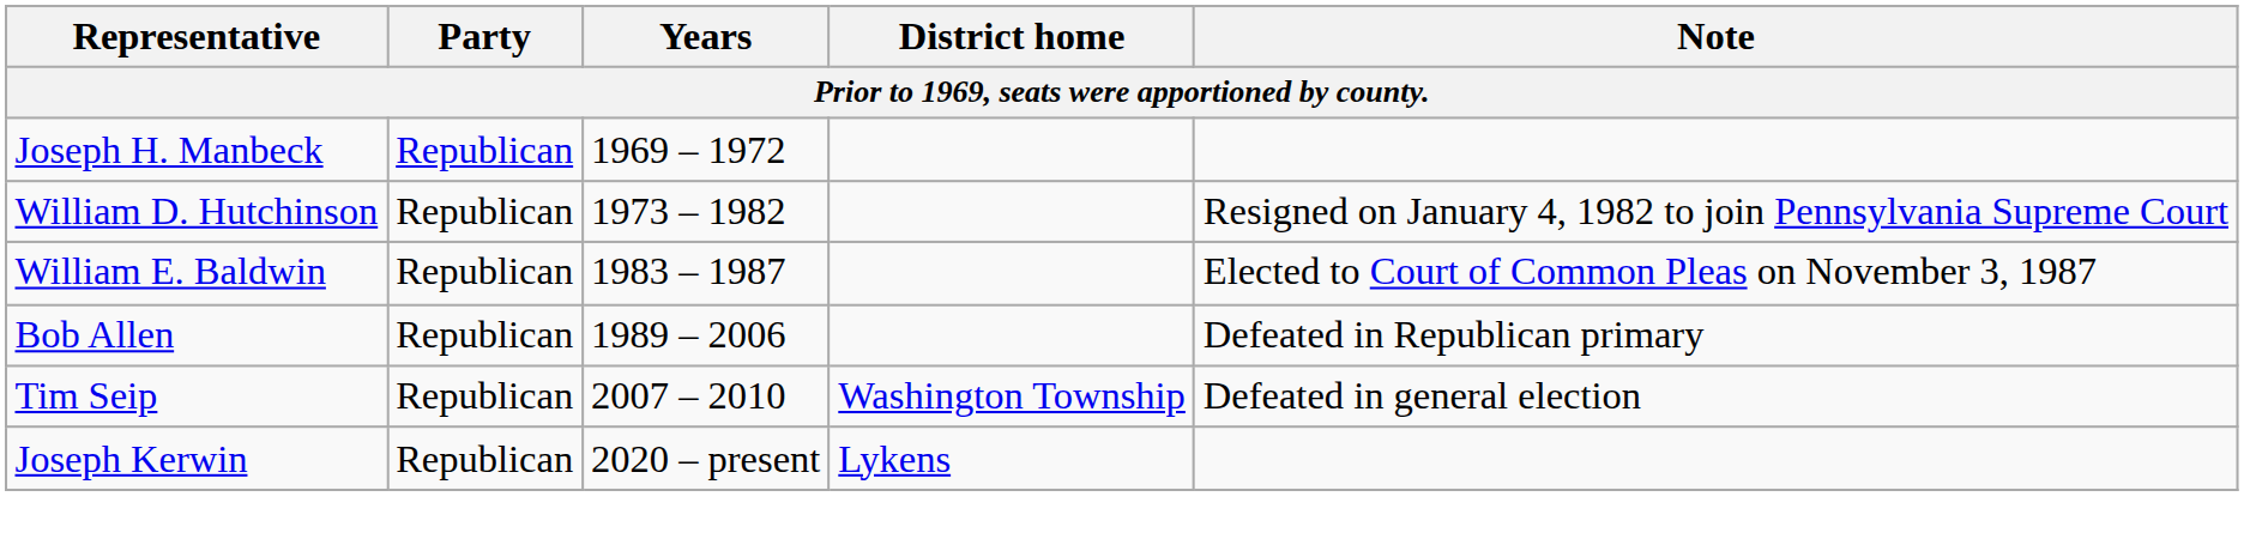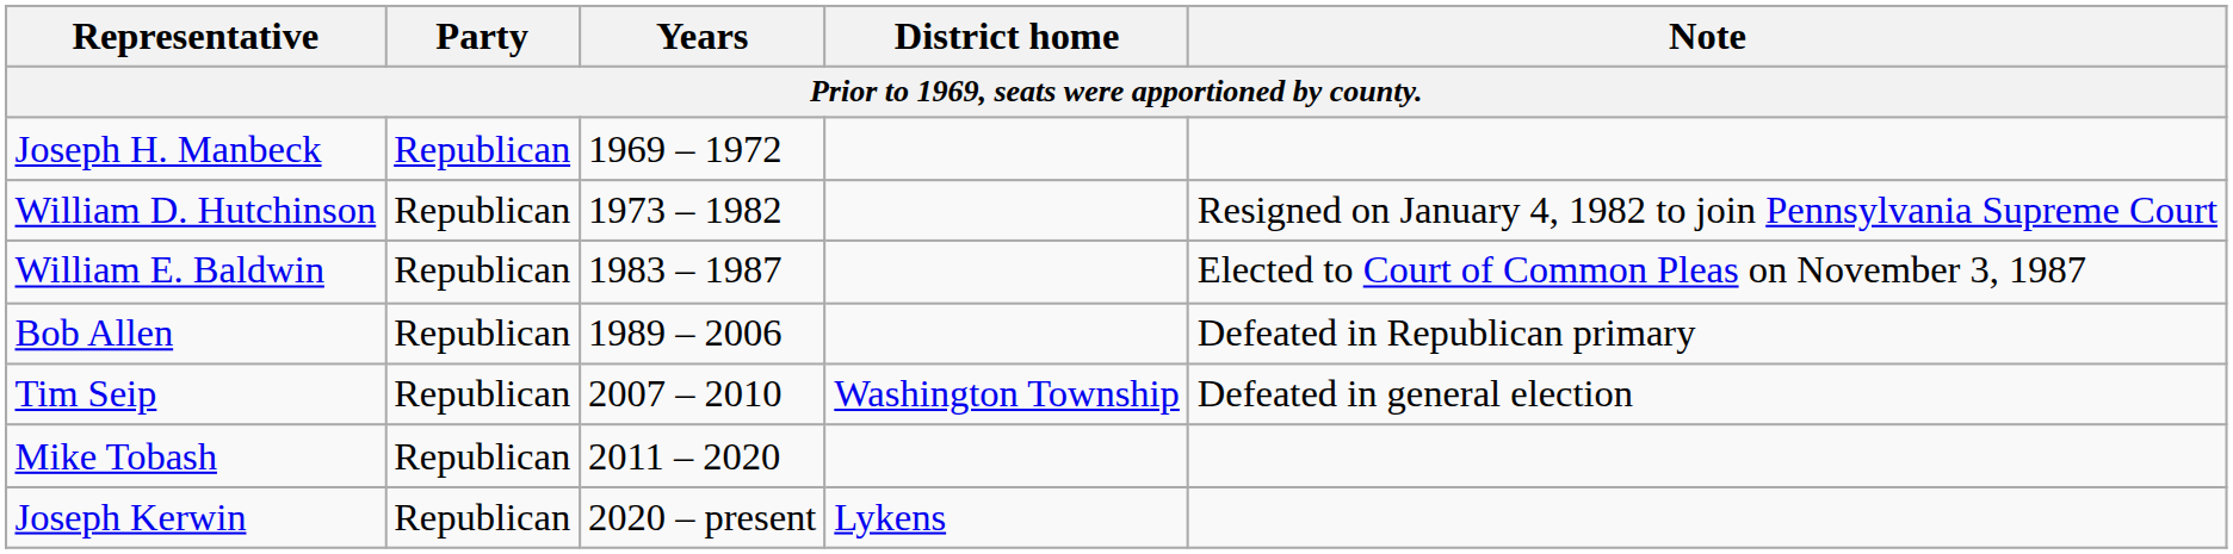+ row: Mike Tobash | Republican | 2011 – 2020
